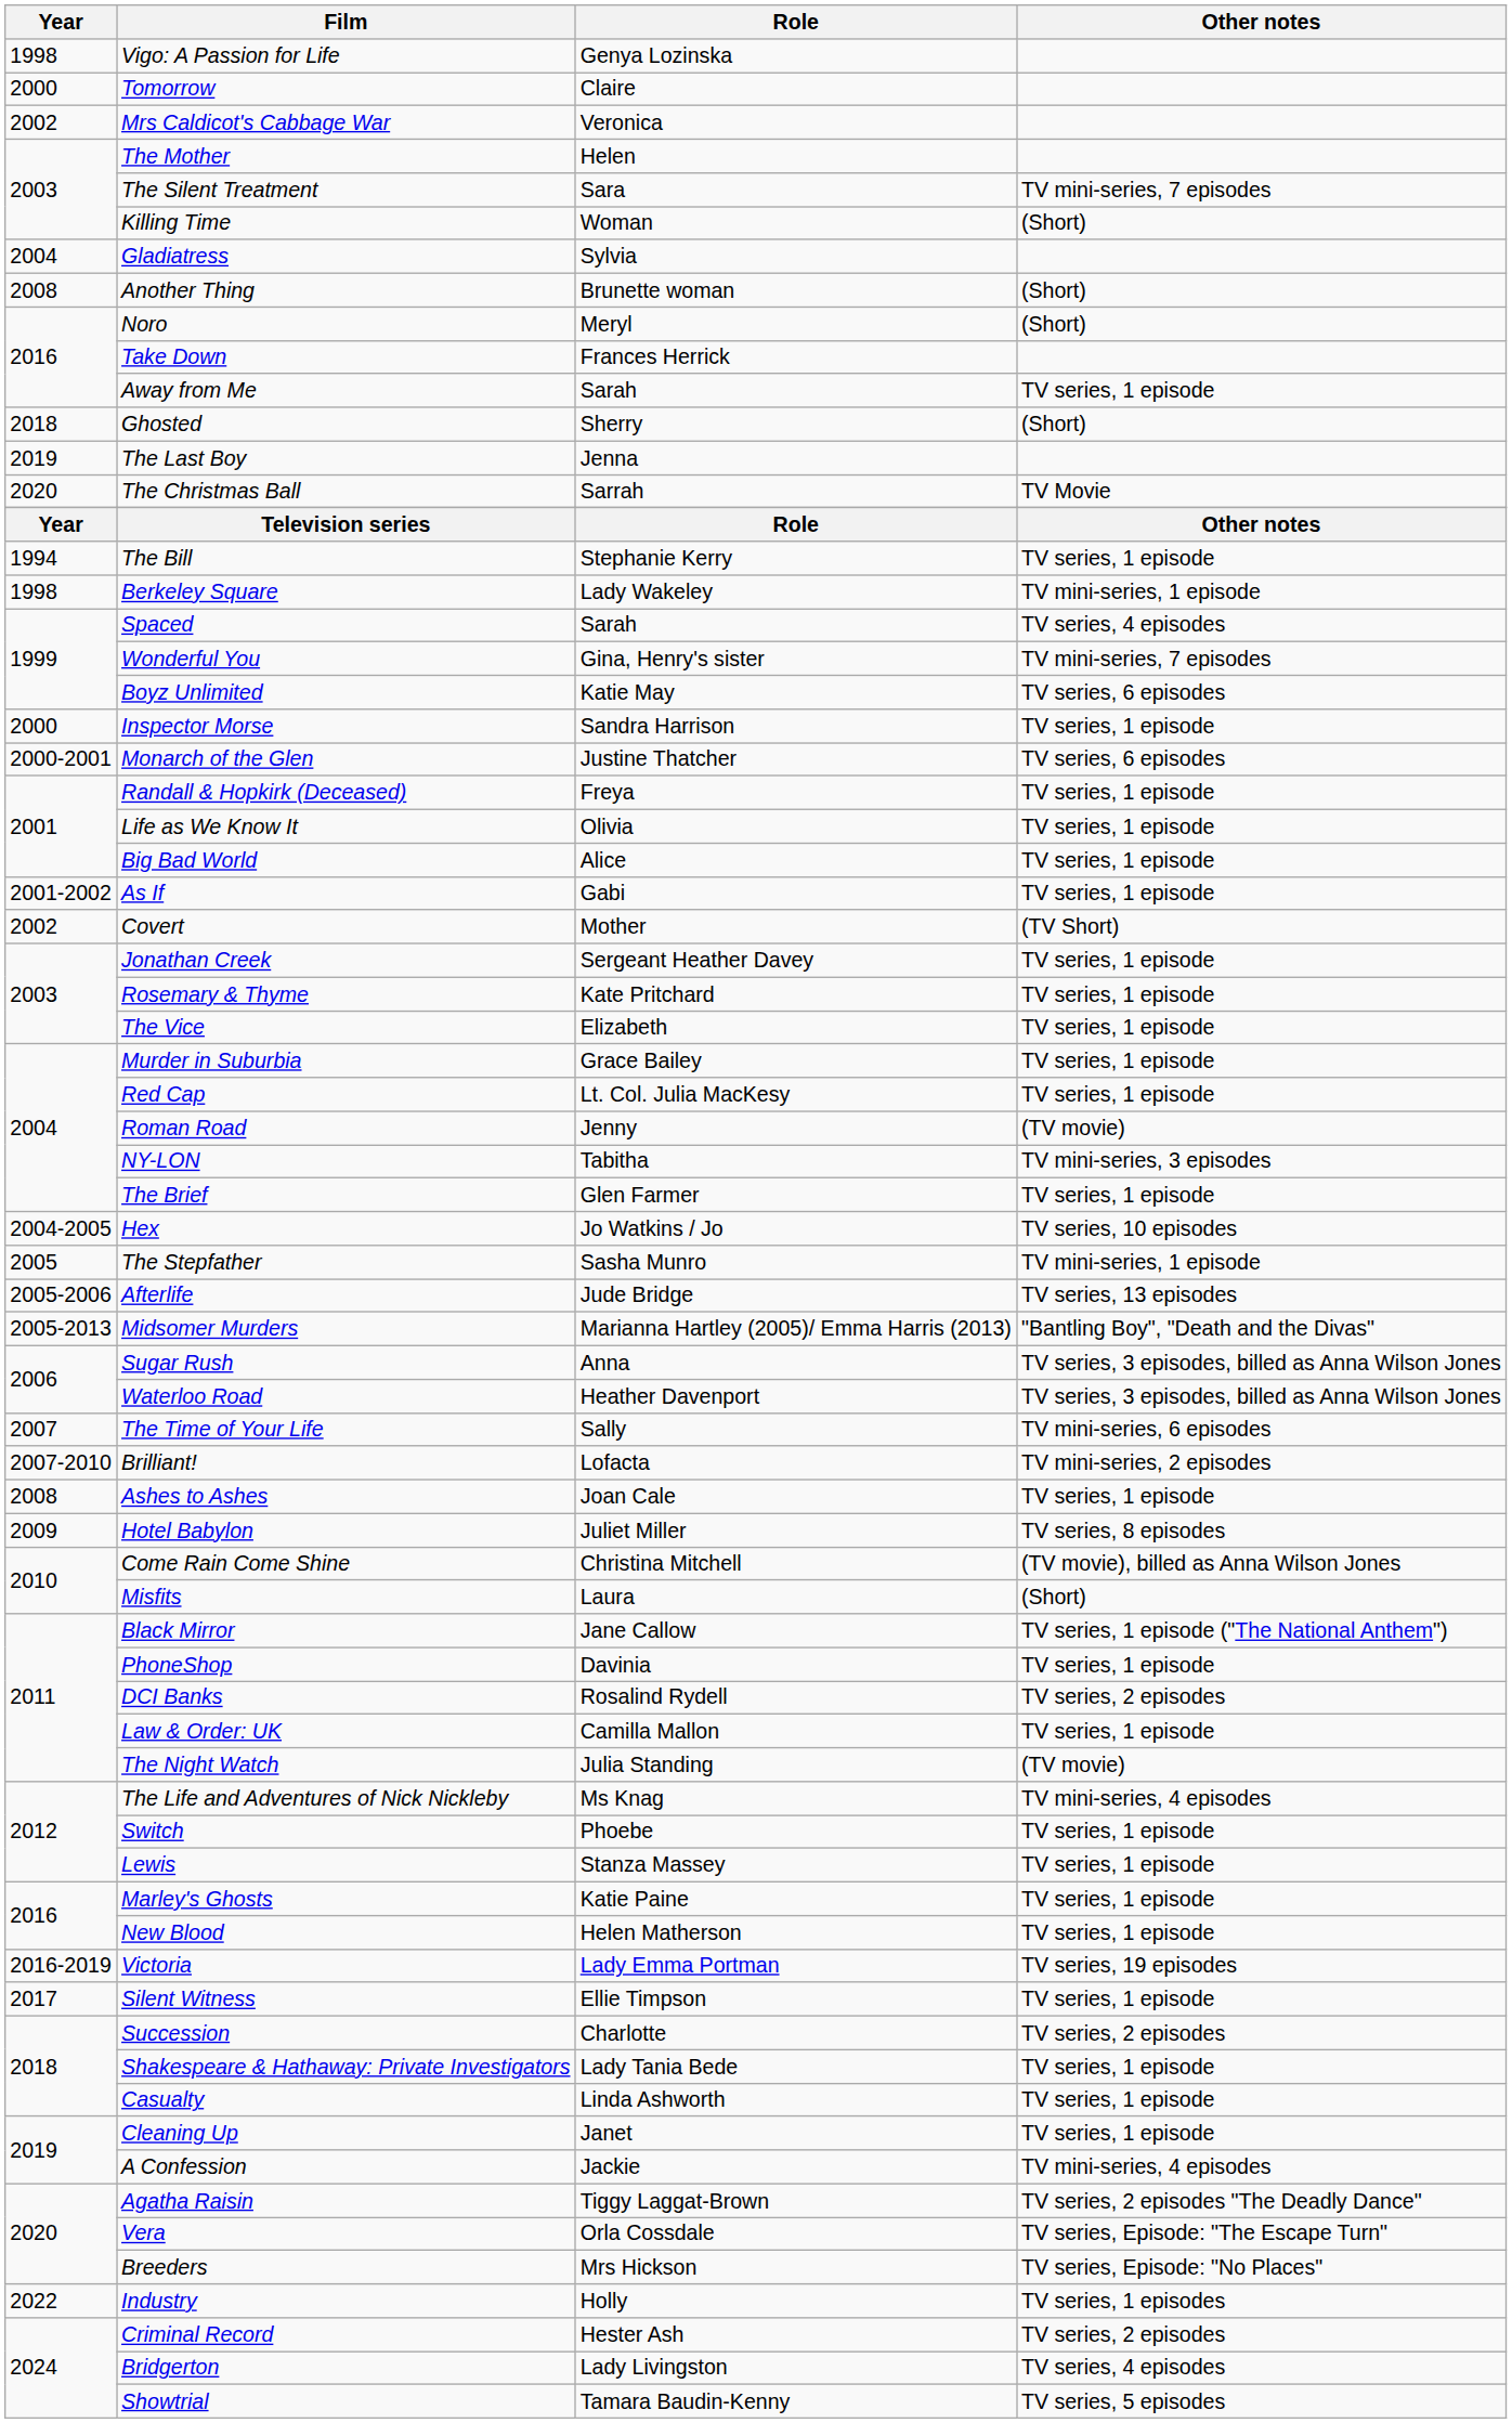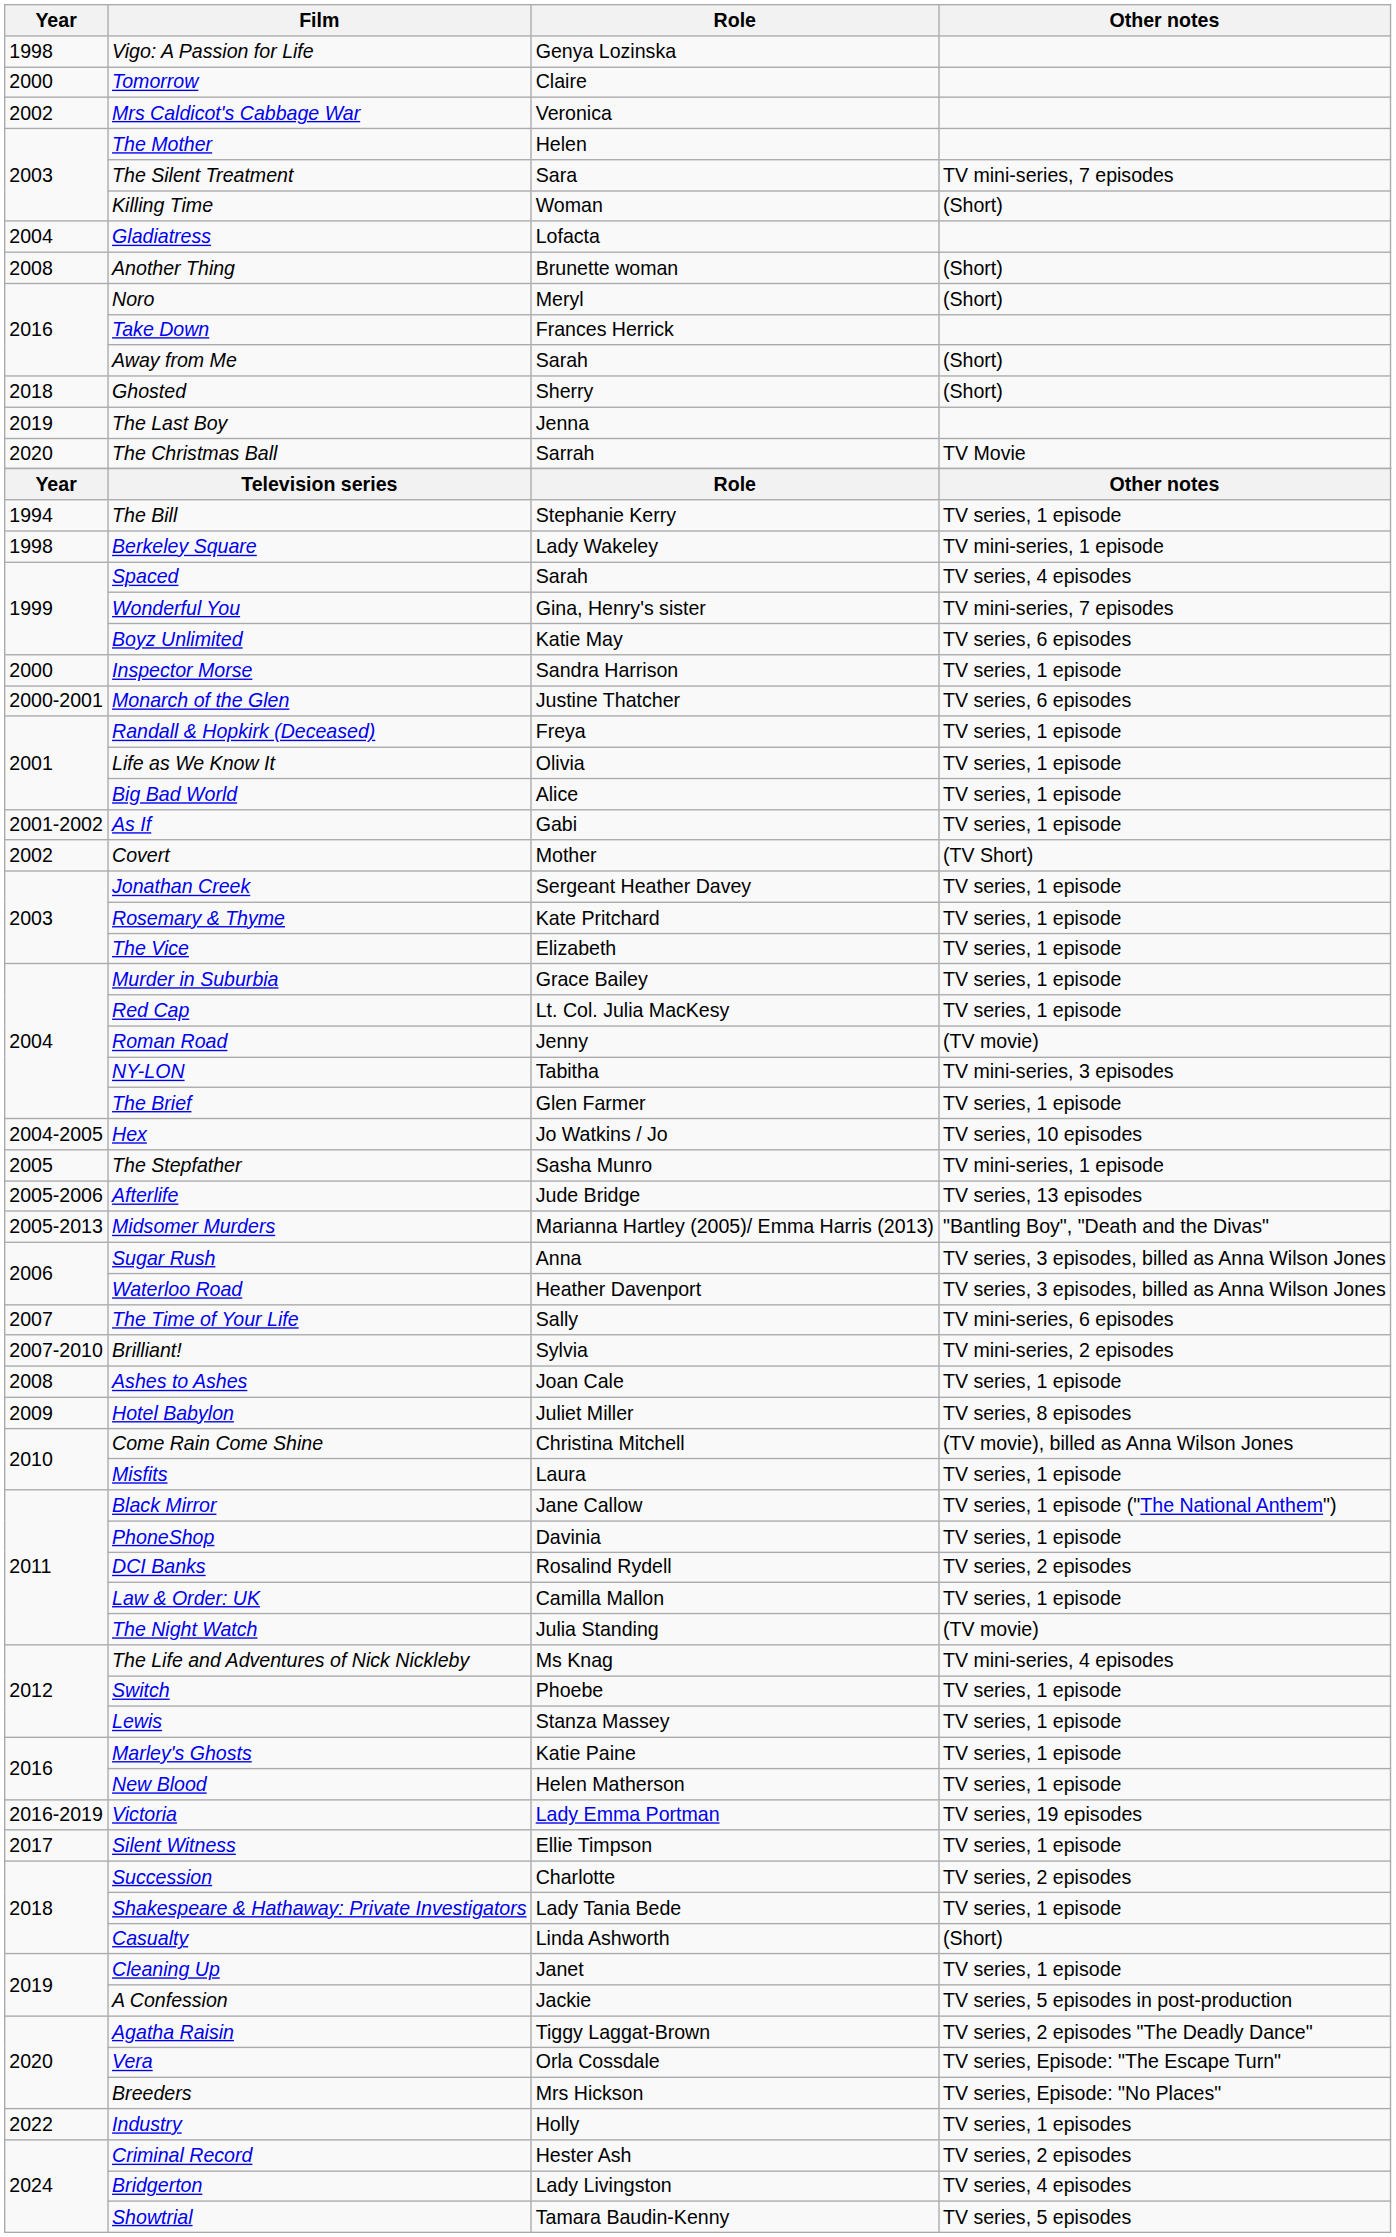Gladiatress | Role: Sylvia -> Lofacta
Away from Me | Other notes: TV series, 1 episode -> (Short)
Brilliant! | Role: Lofacta -> Sylvia
Misfits | Other notes: (Short) -> TV series, 1 episode
Casualty | Other notes: TV series, 1 episode -> (Short)
A Confession | Other notes: TV mini-series, 4 episodes -> TV series, 5 episodes in post-production
